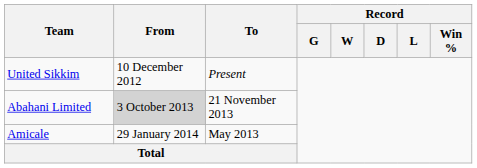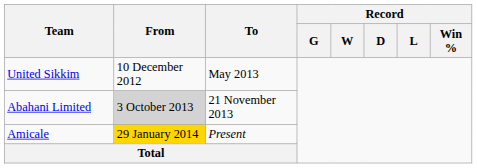United Sikkim | To: Present -> May 2013
Amicale | From: no background -> gold background
Amicale | To: May 2013 -> Present
